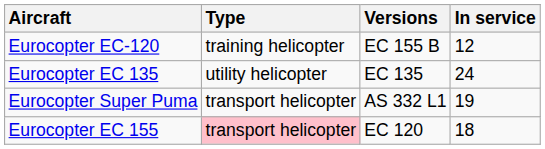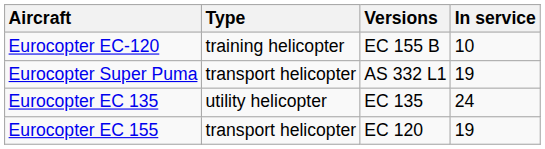Eurocopter EC-120 | In service: 12 -> 10
rows swapped: Eurocopter Super Puma <-> Eurocopter EC 135
Eurocopter EC 155 | Type: pink background -> no background
Eurocopter EC 155 | In service: 18 -> 19
